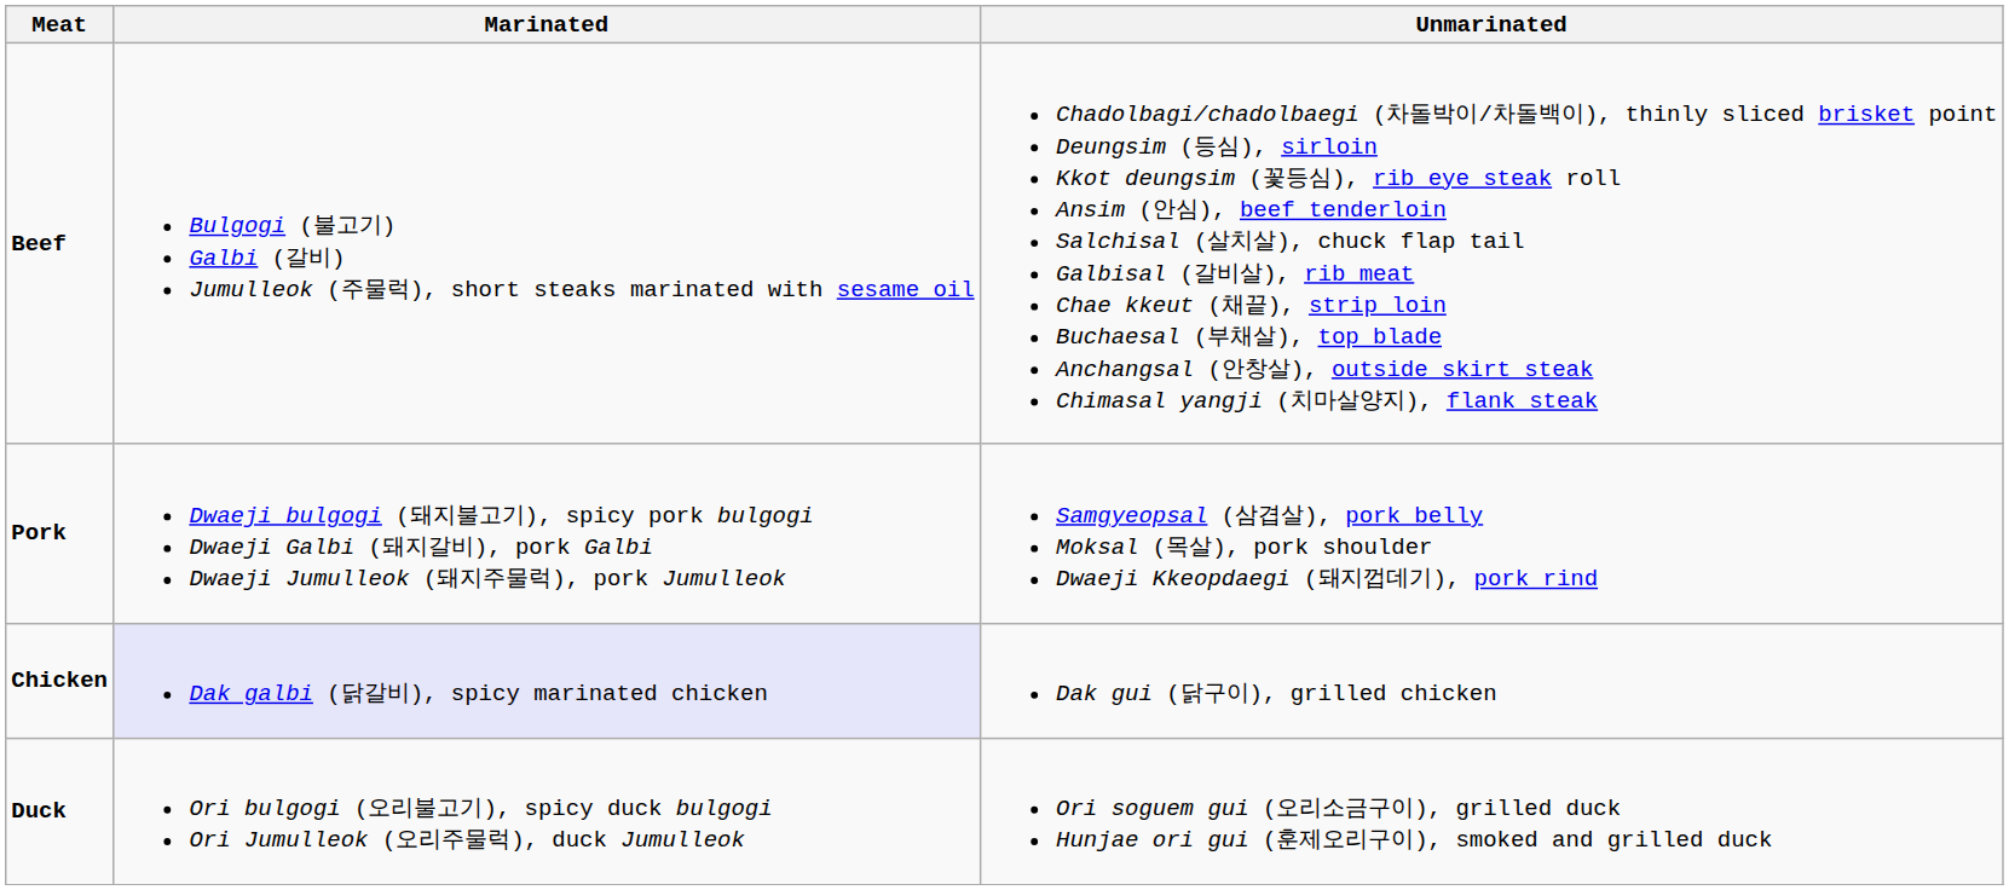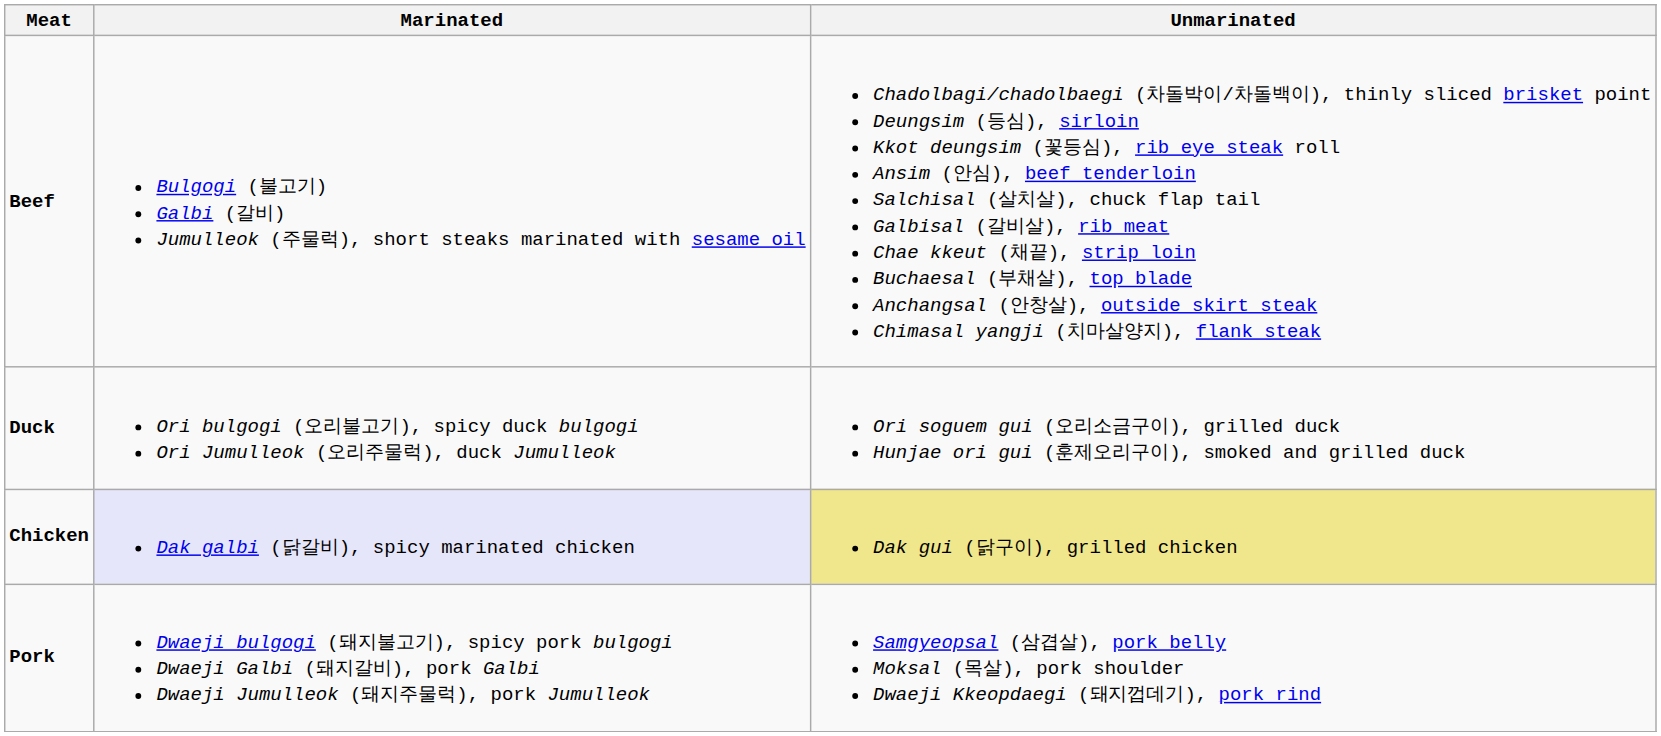rows swapped: Pork <-> Duck
Chicken | Unmarinated: no background -> khaki background
